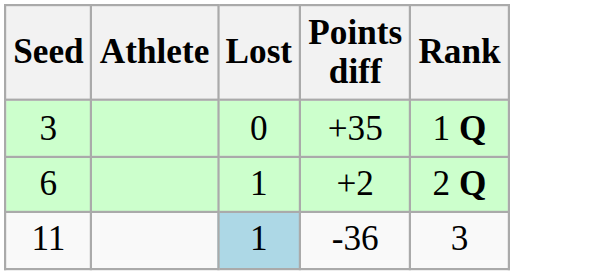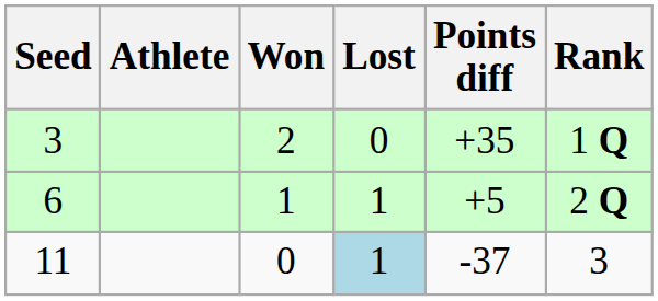+ column: Won | 2 | 1 | 0
6 | Points diff: +2 -> +5
11 | Points diff: -36 -> -37
